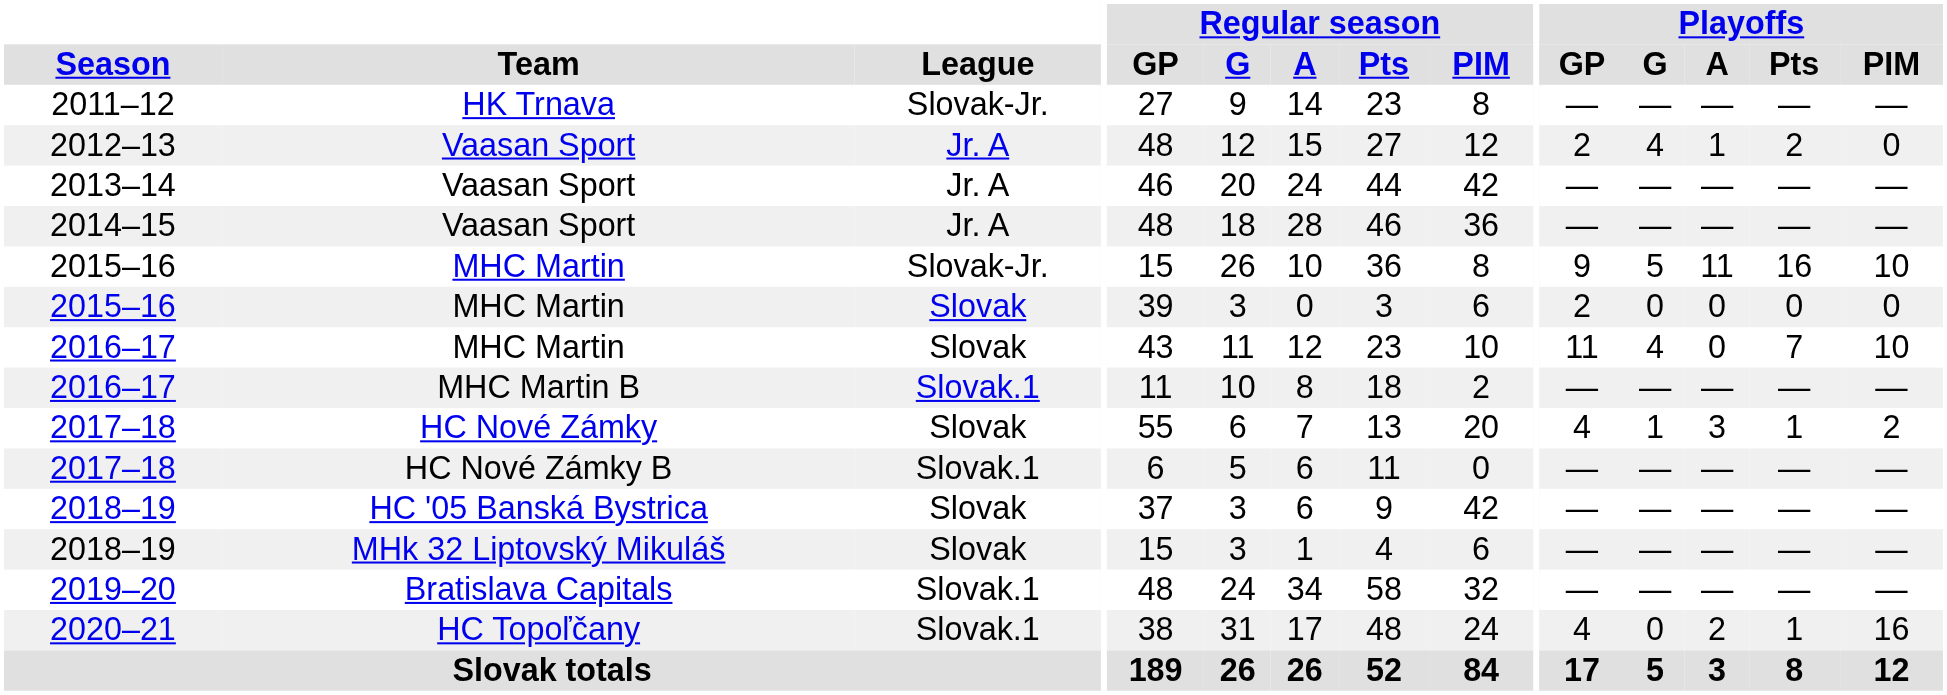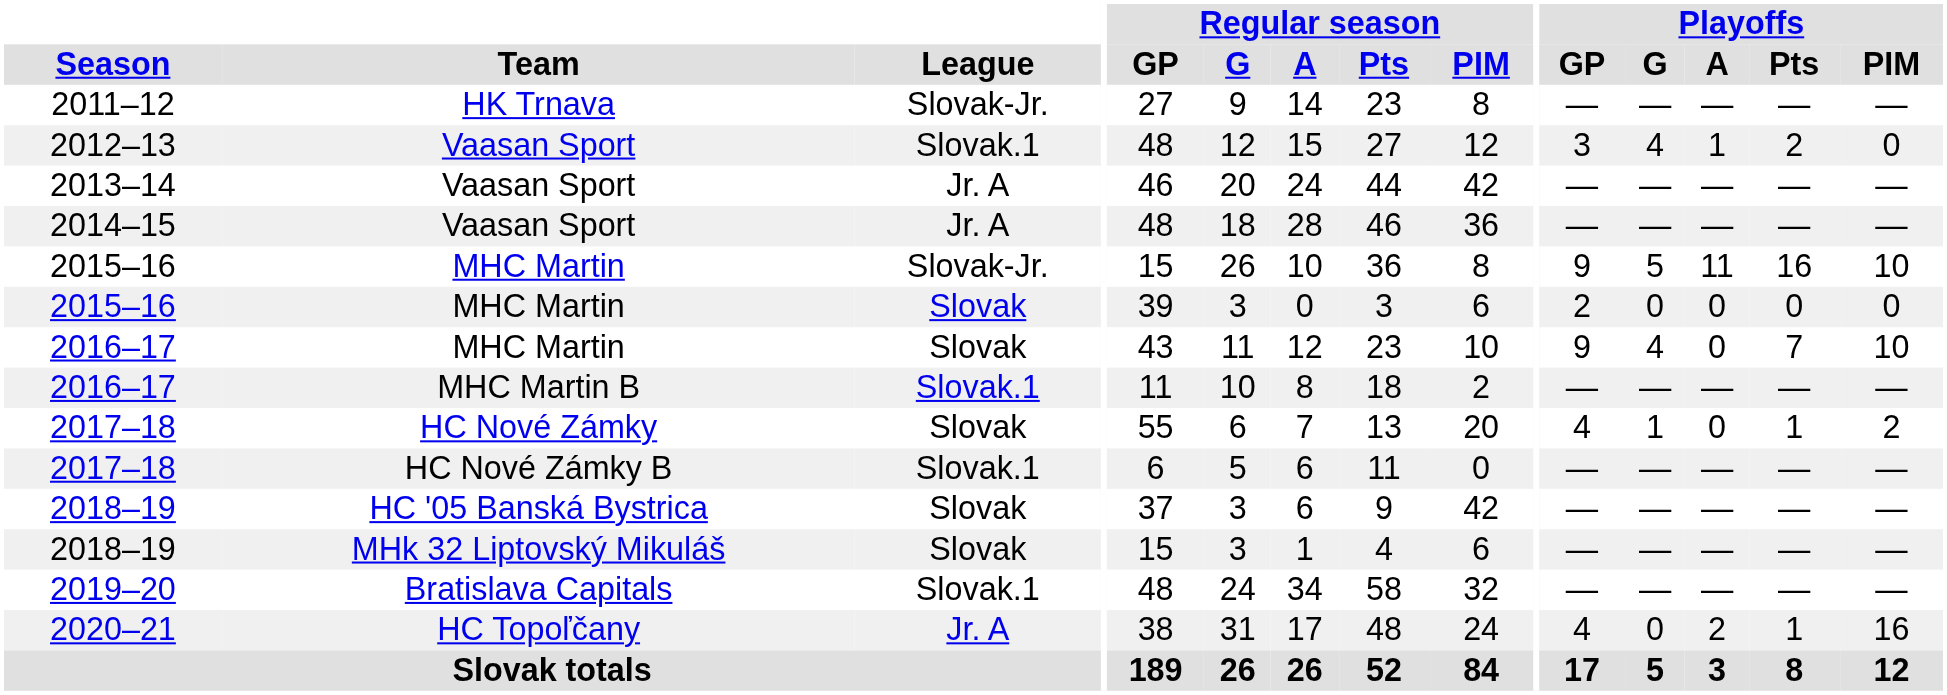2012–13 | League: Jr. A -> Slovak.1
2012–13 | Playoffs / GP: 2 -> 3
2016–17 / MHC Martin | Playoffs / GP: 11 -> 9
2017–18 / HC Nové Zámky | Playoffs / A: 3 -> 0
2020–21 | League: Slovak.1 -> Jr. A
